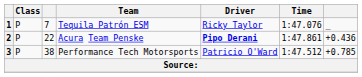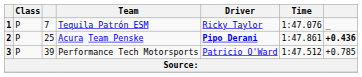2 | column 3: 22 -> 25
2 | column 7: normal -> bold
3 | column 3: 38 -> 39
